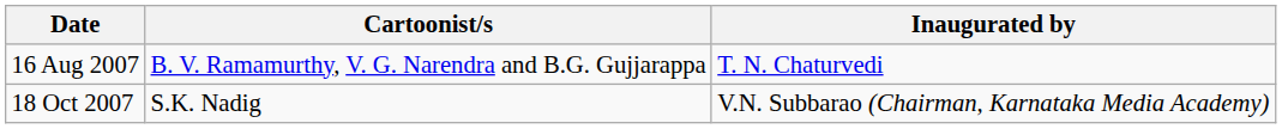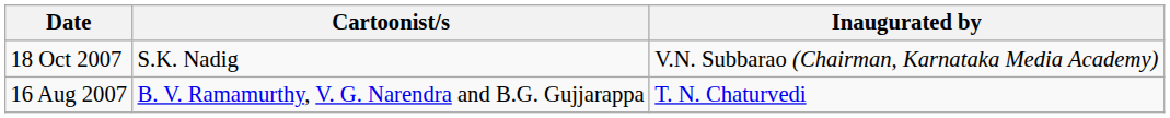rows swapped: 16 Aug 2007 <-> 18 Oct 2007
